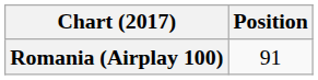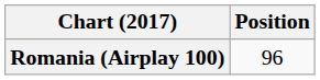Romania (Airplay 100) | Position: 91 -> 96
